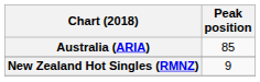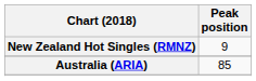rows swapped: Australia (ARIA) <-> New Zealand Hot Singles (RMNZ)
